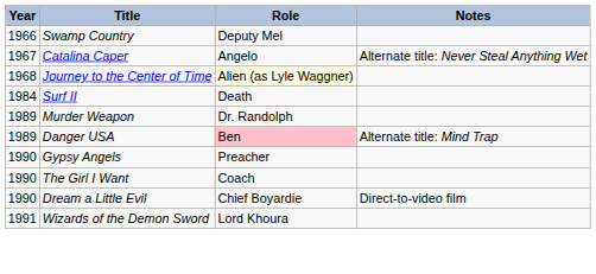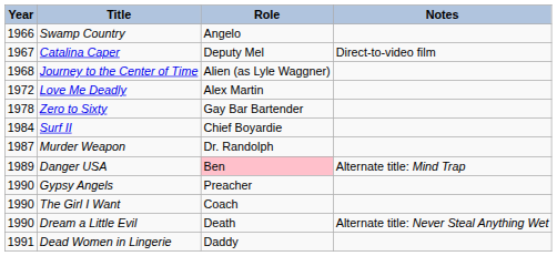Swamp Country | Role: Deputy Mel -> Angelo
Catalina Caper | Role: Angelo -> Deputy Mel
Catalina Caper | Notes: Alternate title: Never Steal Anything Wet -> Direct-to-video film
Journey to the Center of Time | Role: lightyellow background -> no background
+ row: 1972 | Love Me Deadly | Alex Martin
+ row: 1978 | Zero to Sixty | Gay Bar Bartender
Surf II | Role: Death -> Chief Boyardie
Murder Weapon | Year: 1989 -> 1987
Dream a Little Evil | Role: Chief Boyardie -> Death
Dream a Little Evil | Notes: Direct-to-video film -> Alternate title: Never Steal Anything Wet
- row: 1991 | Wizards of the Demon Sword | Lord Khoura
+ row: 1991 | Dead Women in Lingerie | Daddy
